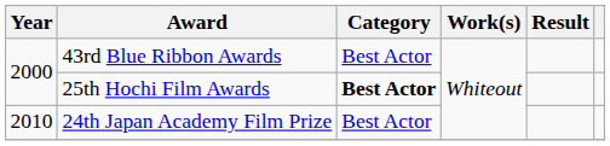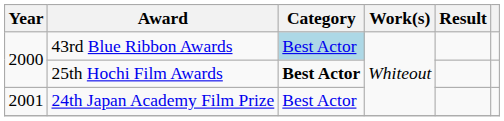43rd Blue Ribbon Awards | Category: no background -> lightblue background
24th Japan Academy Film Prize | Year: 2010 -> 2001
